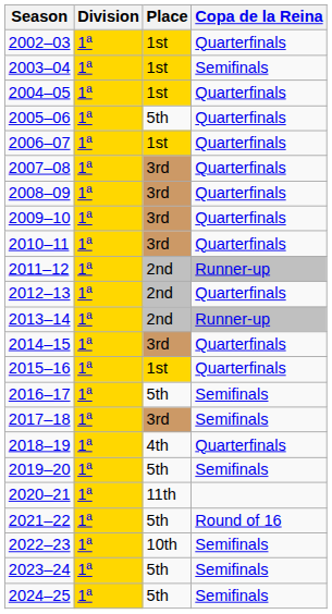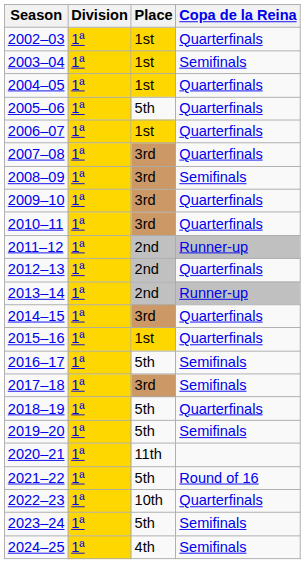2008–09 | Copa de la Reina: Quarterfinals -> Semifinals
2018–19 | Place: 4th -> 5th
2022–23 | Copa de la Reina: Semifinals -> Quarterfinals
2024–25 | Place: 5th -> 4th
